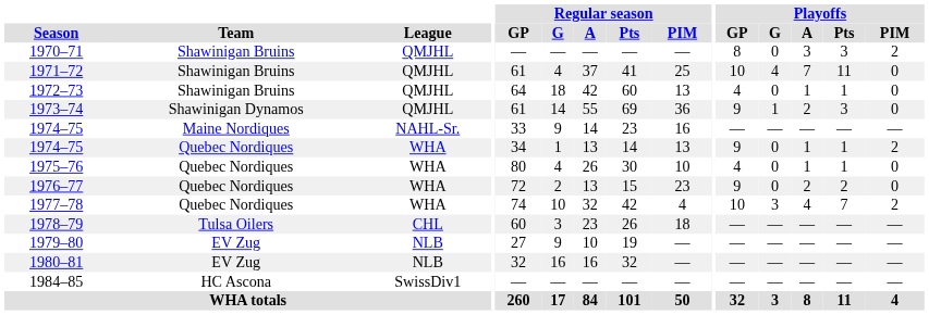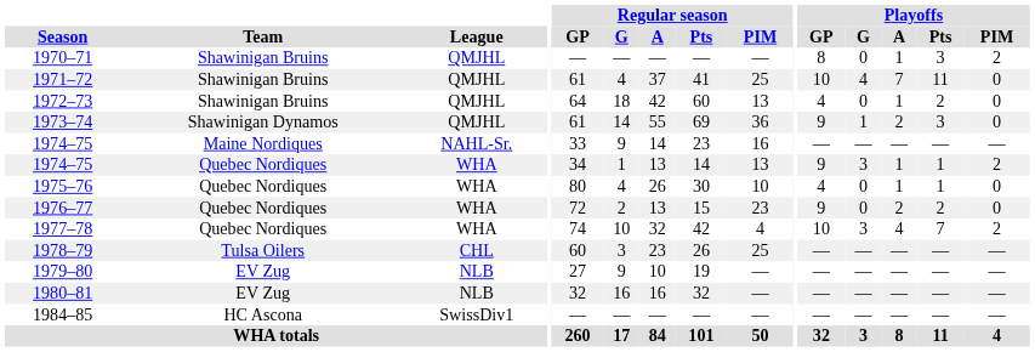1970–71 | Playoffs / A: 3 -> 1
1972–73 | Playoffs / Pts: 1 -> 2
1974–75 / Quebec Nordiques | Playoffs / G: 0 -> 3
1978–79 | Regular season / PIM: 18 -> 25
